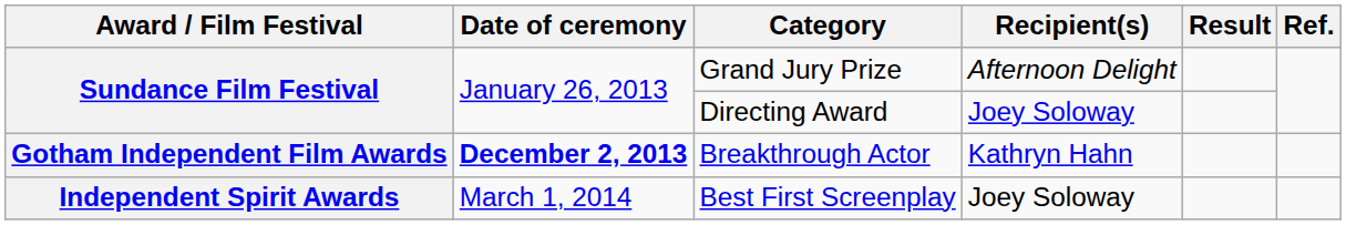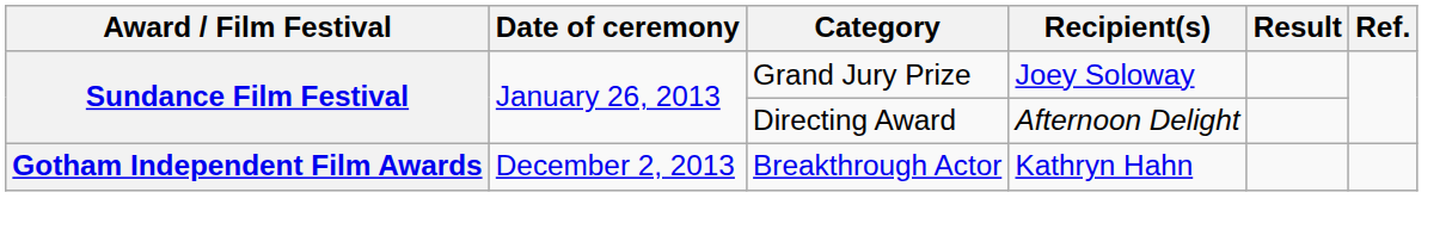Grand Jury Prize | Recipient(s): Afternoon Delight -> Joey Soloway
Directing Award | Recipient(s): Joey Soloway -> Afternoon Delight
Breakthrough Actor | Date of ceremony: bold -> normal
- row: Independent Spirit Awards | March 1, 2014 | Best First Screenplay | Joey Soloway
